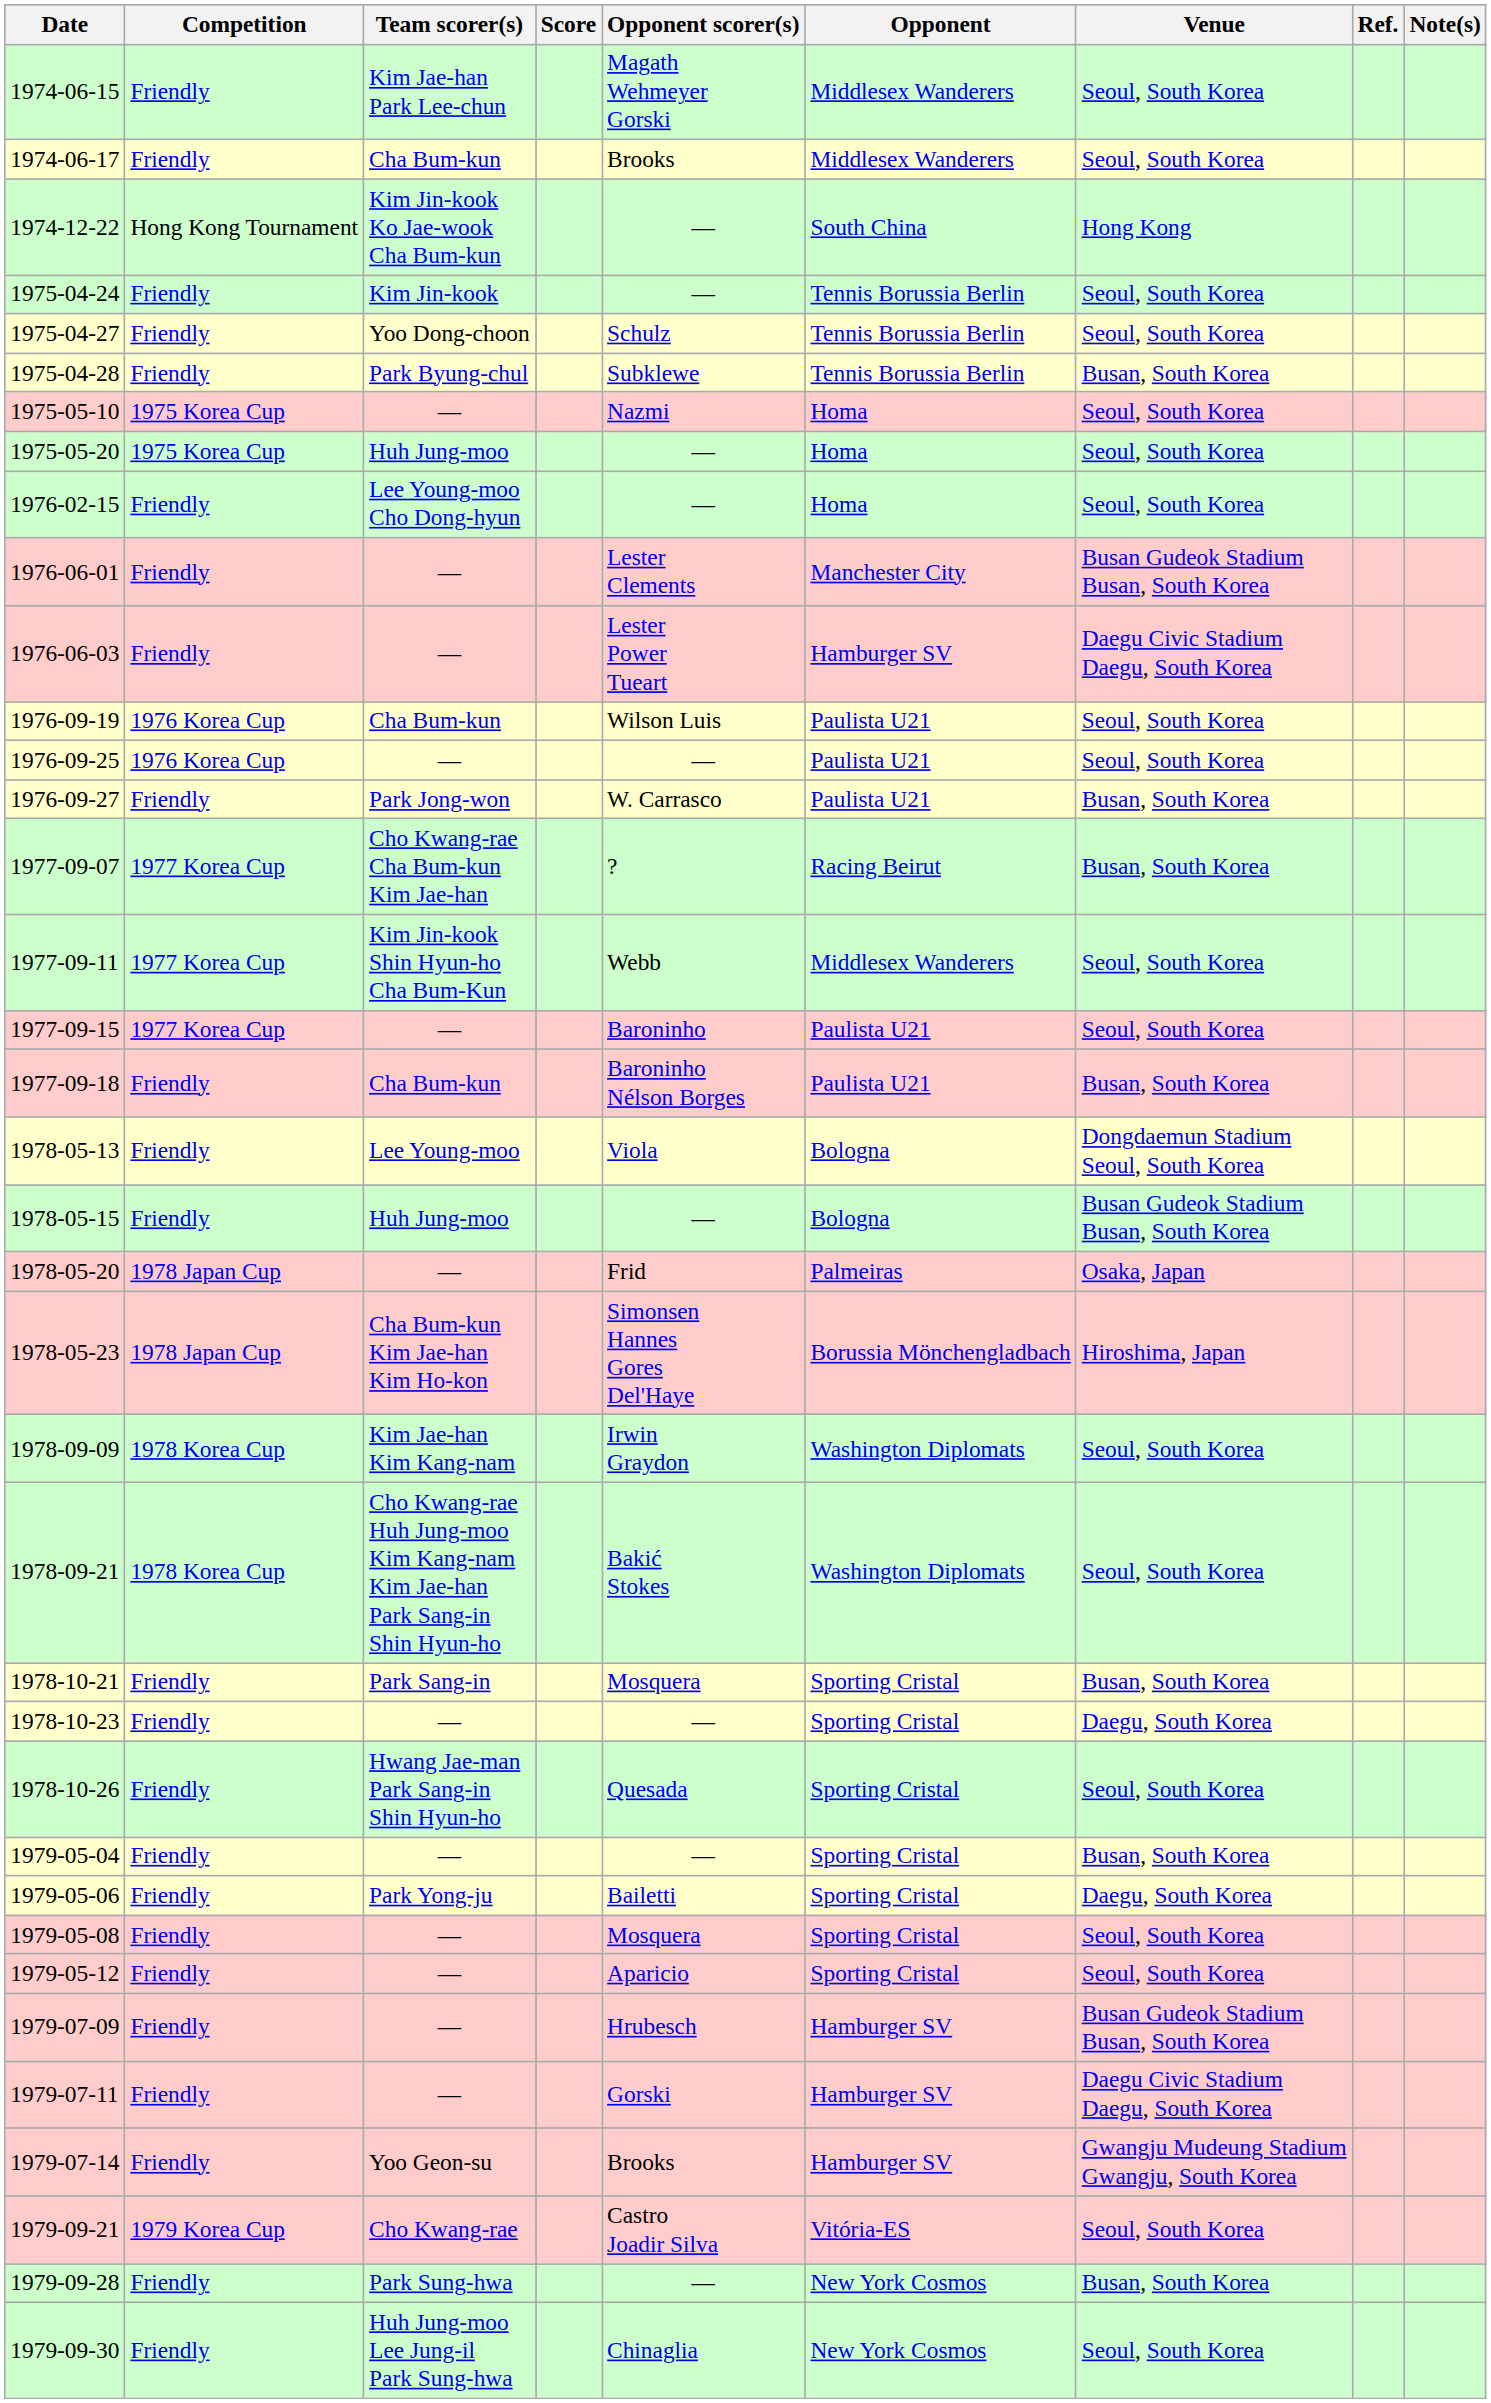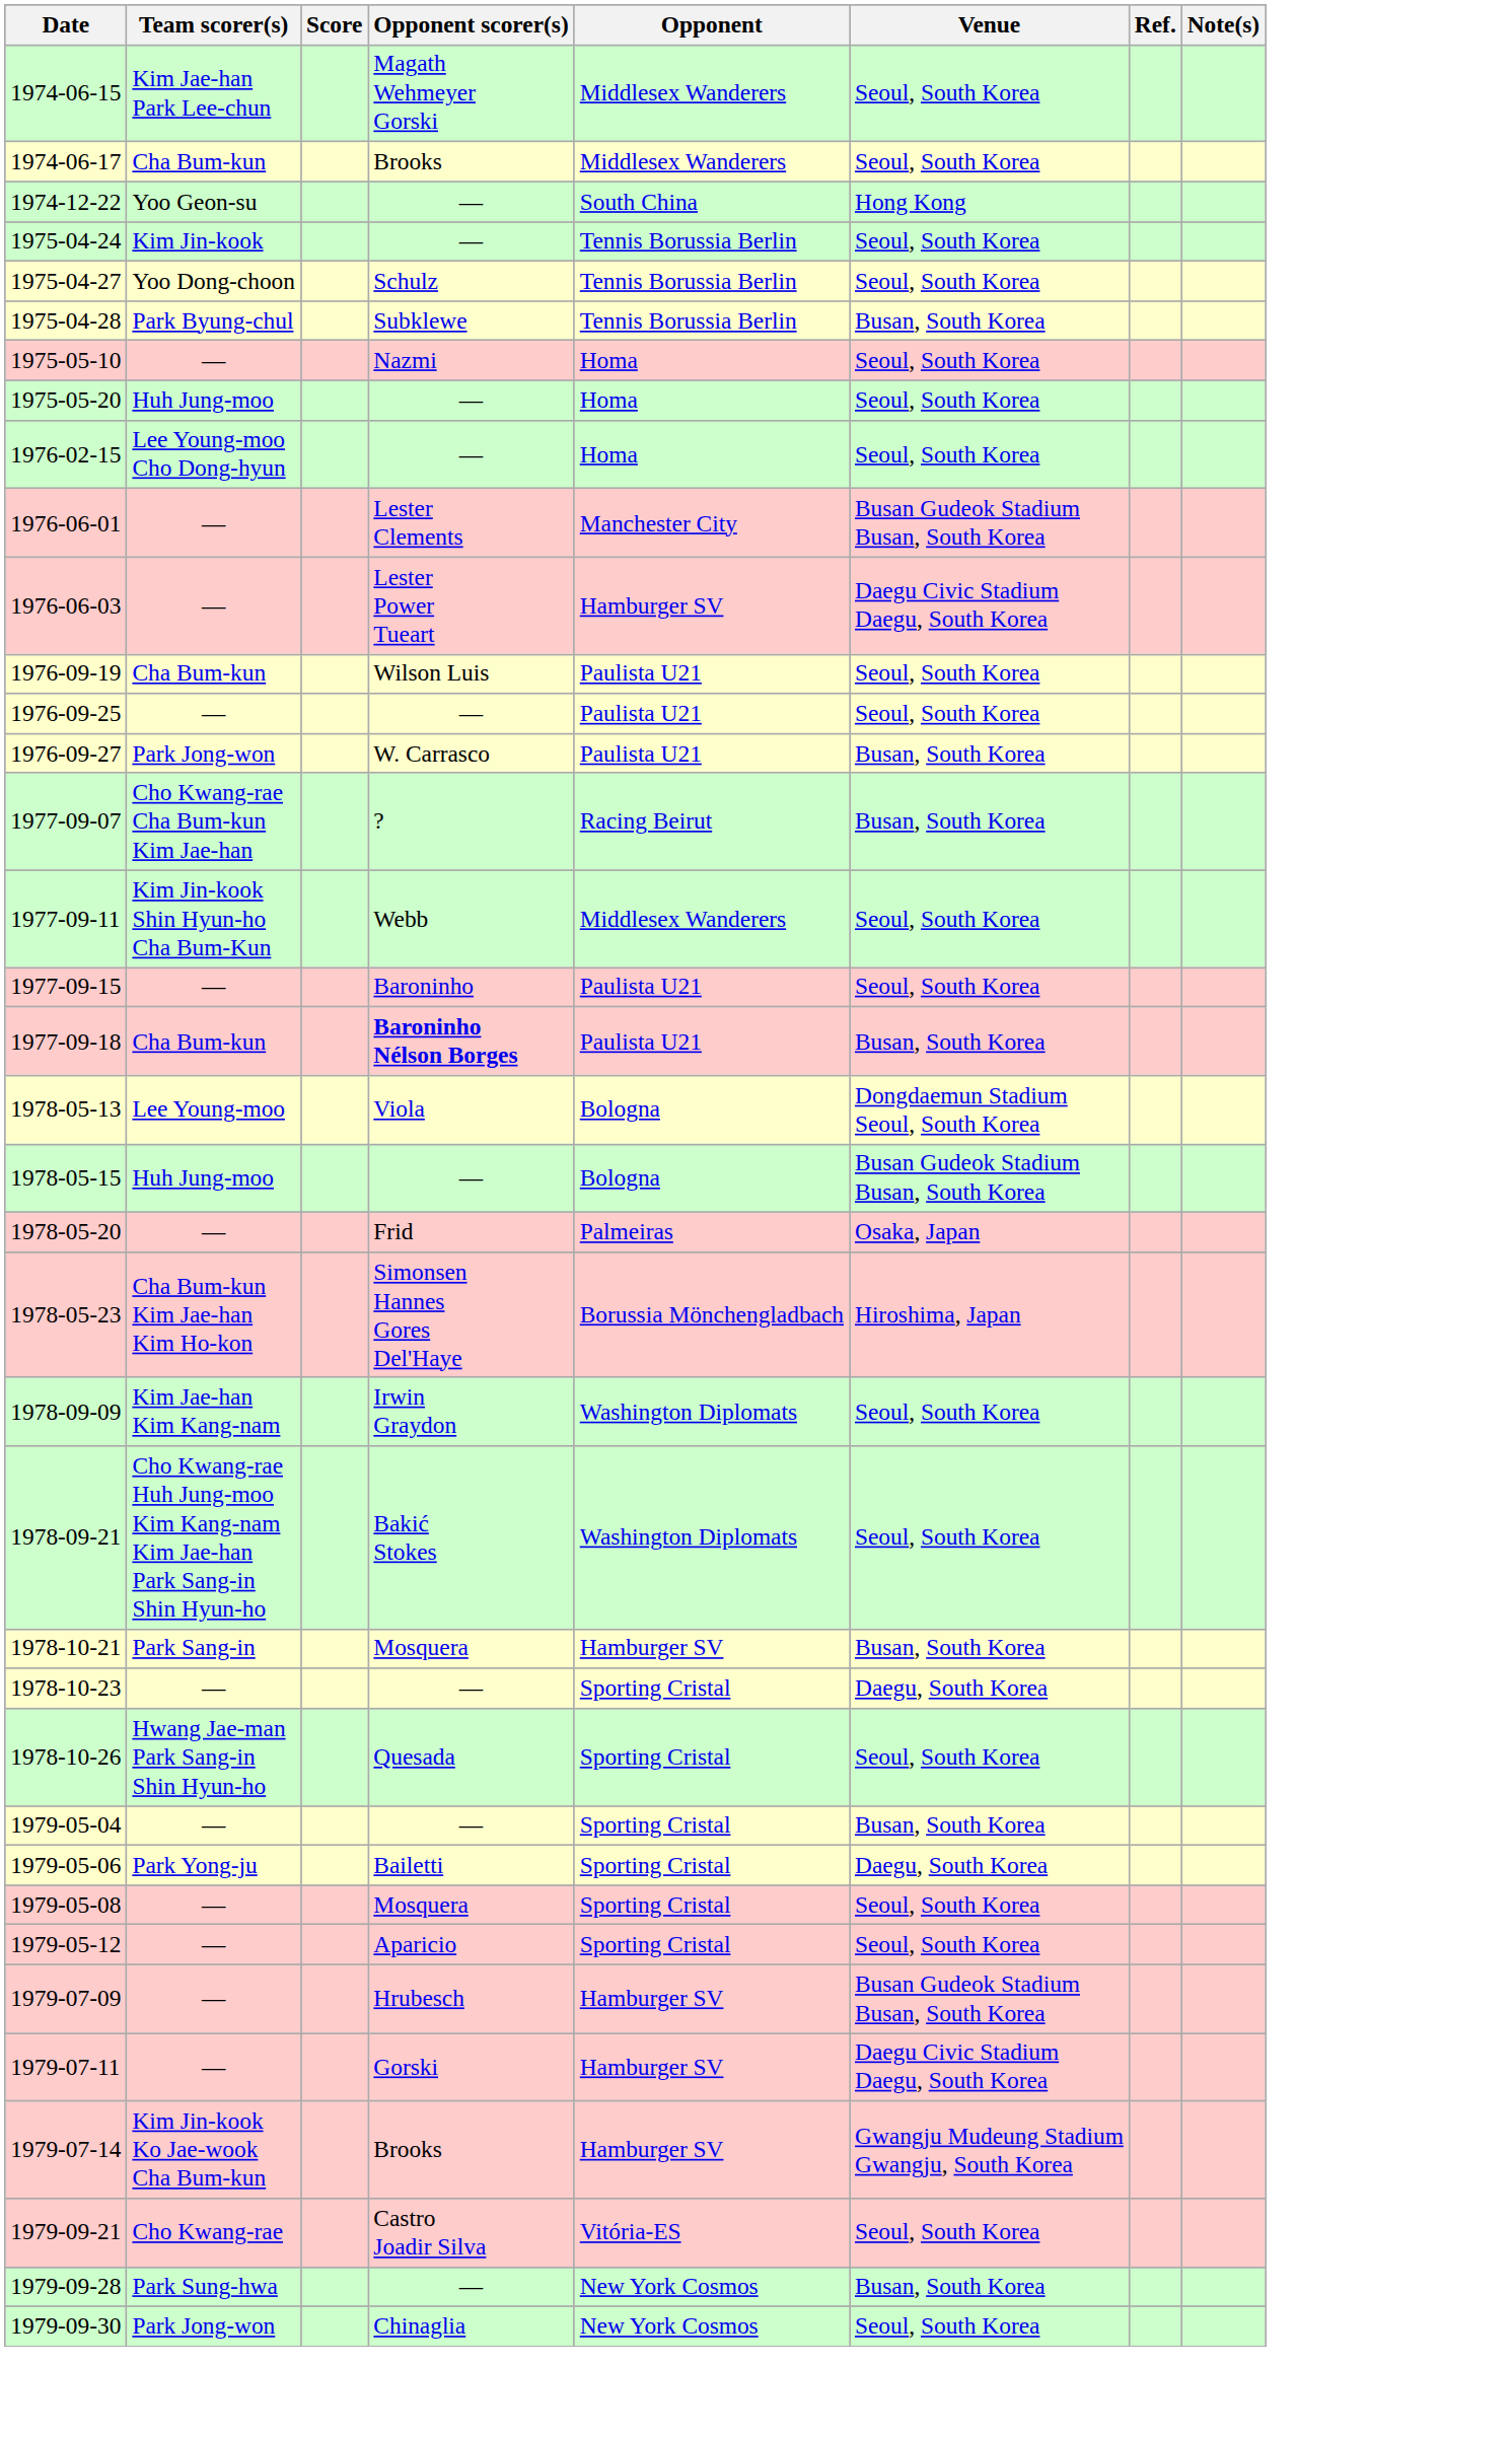- column: Competition | Friendly | Friendly | Hong Kong Tournament | Friendly | Friendly | Friendly | 1975 Korea Cup | 1975 Korea Cup | Friendly | Friendly | Friendly | 1976 Korea Cup | 1976 Korea Cup | Friendly | 1977 Korea Cup | 1977 Korea Cup | 1977 Korea Cup | Friendly | Friendly | Friendly | 1978 Japan Cup | 1978 Japan Cup | 1978 Korea Cup | 1978 Korea Cup | Friendly | Friendly | Friendly | Friendly | Friendly | Friendly | Friendly | Friendly | Friendly | Friendly | 1979 Korea Cup | Friendly | Friendly
1974-12-22 | Team scorer(s): Kim Jin-kook Ko Jae-wook Cha Bum-kun -> Yoo Geon-su
1977-09-18 | Opponent scorer(s): normal -> bold
1978-10-21 | Opponent: Sporting Cristal -> Hamburger SV
1979-07-14 | Team scorer(s): Yoo Geon-su -> Kim Jin-kook Ko Jae-wook Cha Bum-kun
1979-09-30 | Team scorer(s): Huh Jung-moo Lee Jung-il Park Sung-hwa -> Park Jong-won
